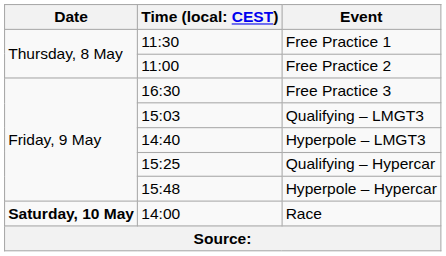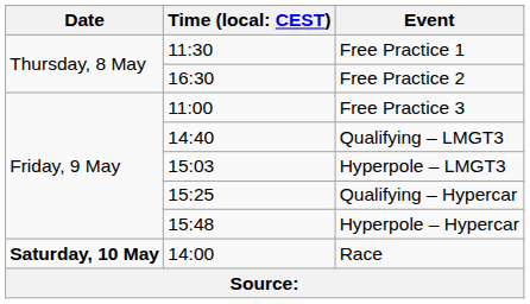Free Practice 2 | column 2: 11:00 -> 16:30
Free Practice 3 | column 2: 16:30 -> 11:00
Qualifying – LMGT3 | column 2: 15:03 -> 14:40
Hyperpole – LMGT3 | column 2: 14:40 -> 15:03
